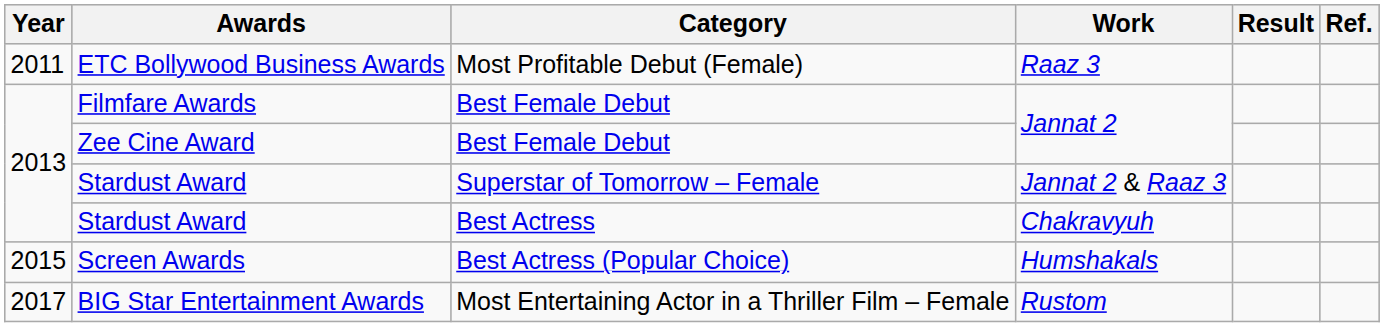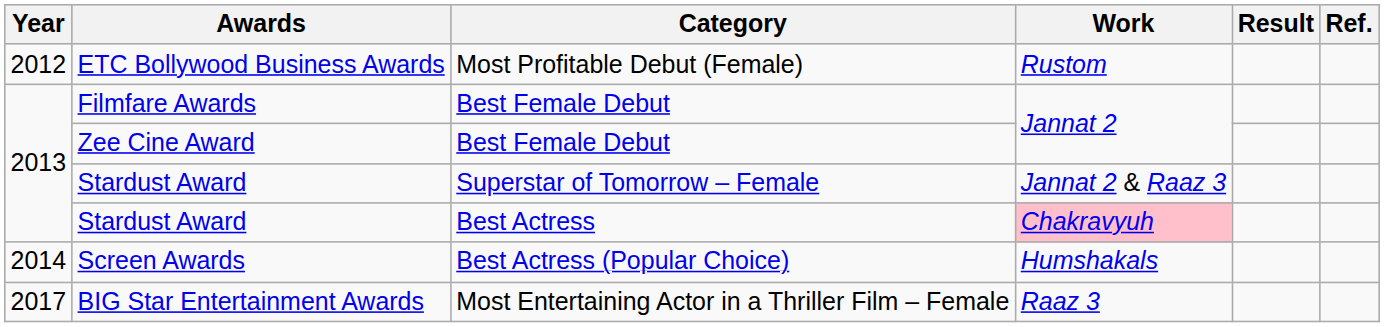ETC Bollywood Business Awards | Year: 2011 -> 2012
ETC Bollywood Business Awards | Work: Raaz 3 -> Rustom
Stardust Award / Best Actress | Work: no background -> pink background
Screen Awards | Year: 2015 -> 2014
BIG Star Entertainment Awards | Work: Rustom -> Raaz 3
